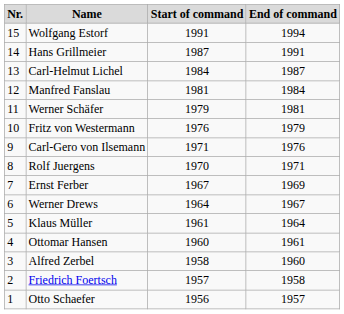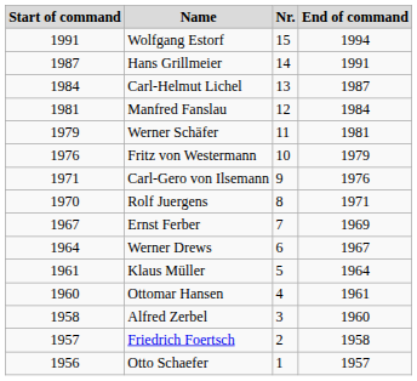columns swapped: Nr. <-> Start of command
